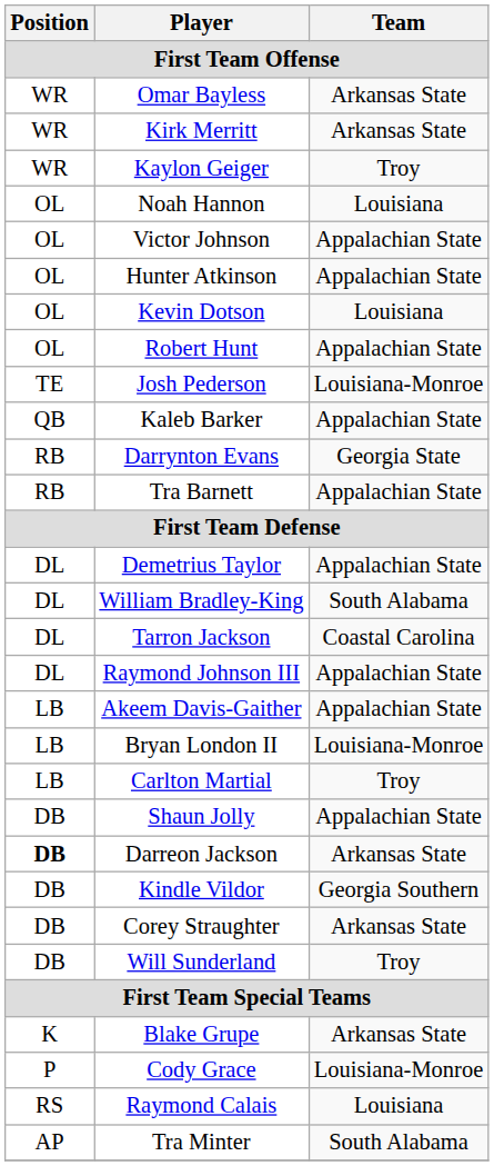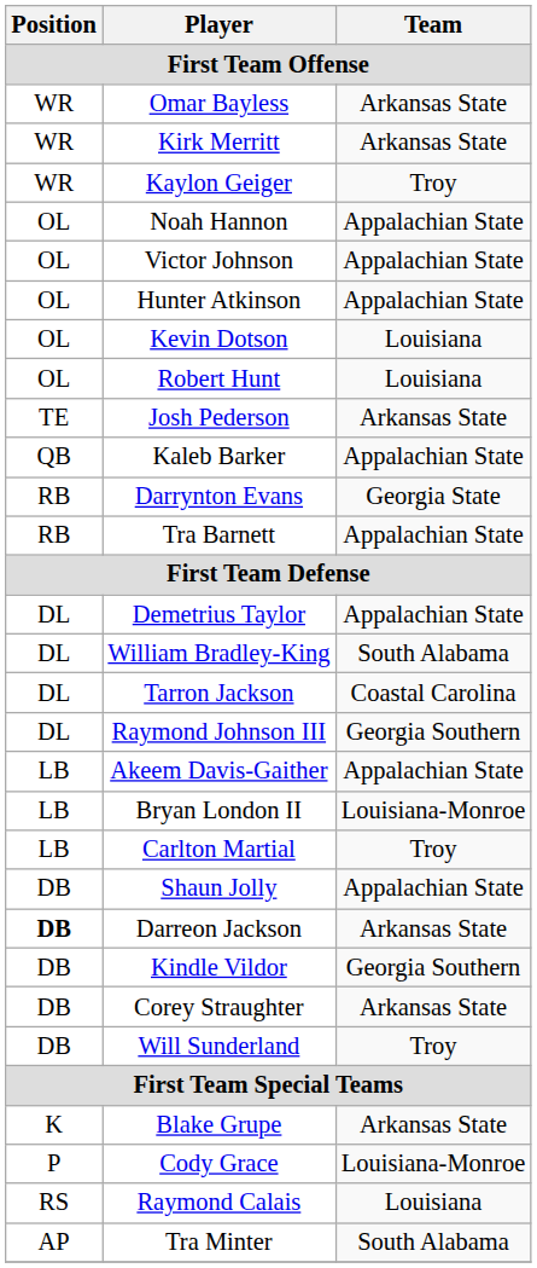Noah Hannon | Team: Louisiana -> Appalachian State
Robert Hunt | Team: Appalachian State -> Louisiana
Josh Pederson | Team: Louisiana-Monroe -> Arkansas State
Raymond Johnson III | Team: Appalachian State -> Georgia Southern
